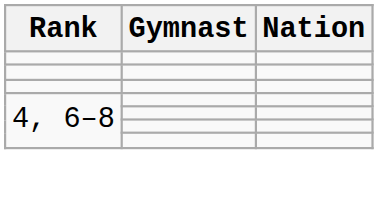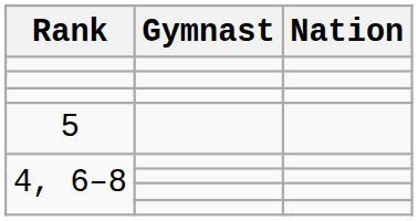+ row: 5
